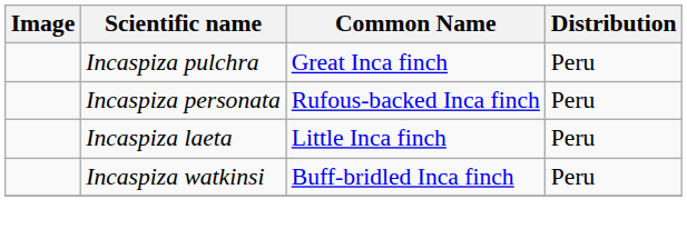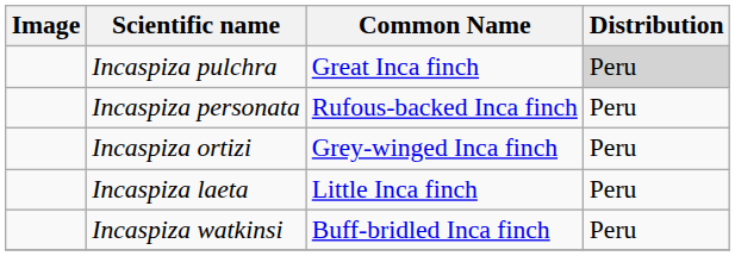Incaspiza pulchra | Distribution: no background -> lightgrey background
+ row: Incaspiza ortizi | Grey-winged Inca finch | Peru
